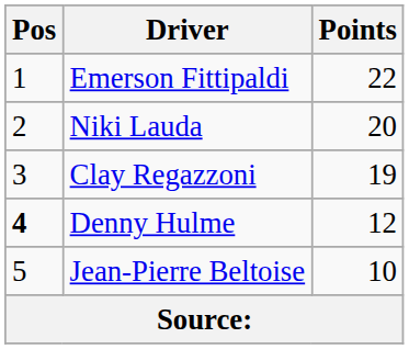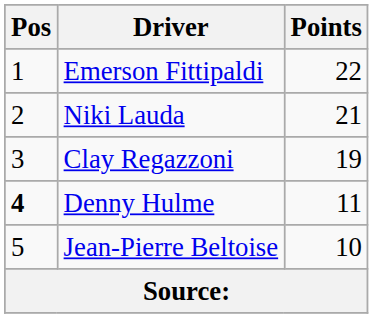Niki Lauda | Points: 20 -> 21
Denny Hulme | Points: 12 -> 11
